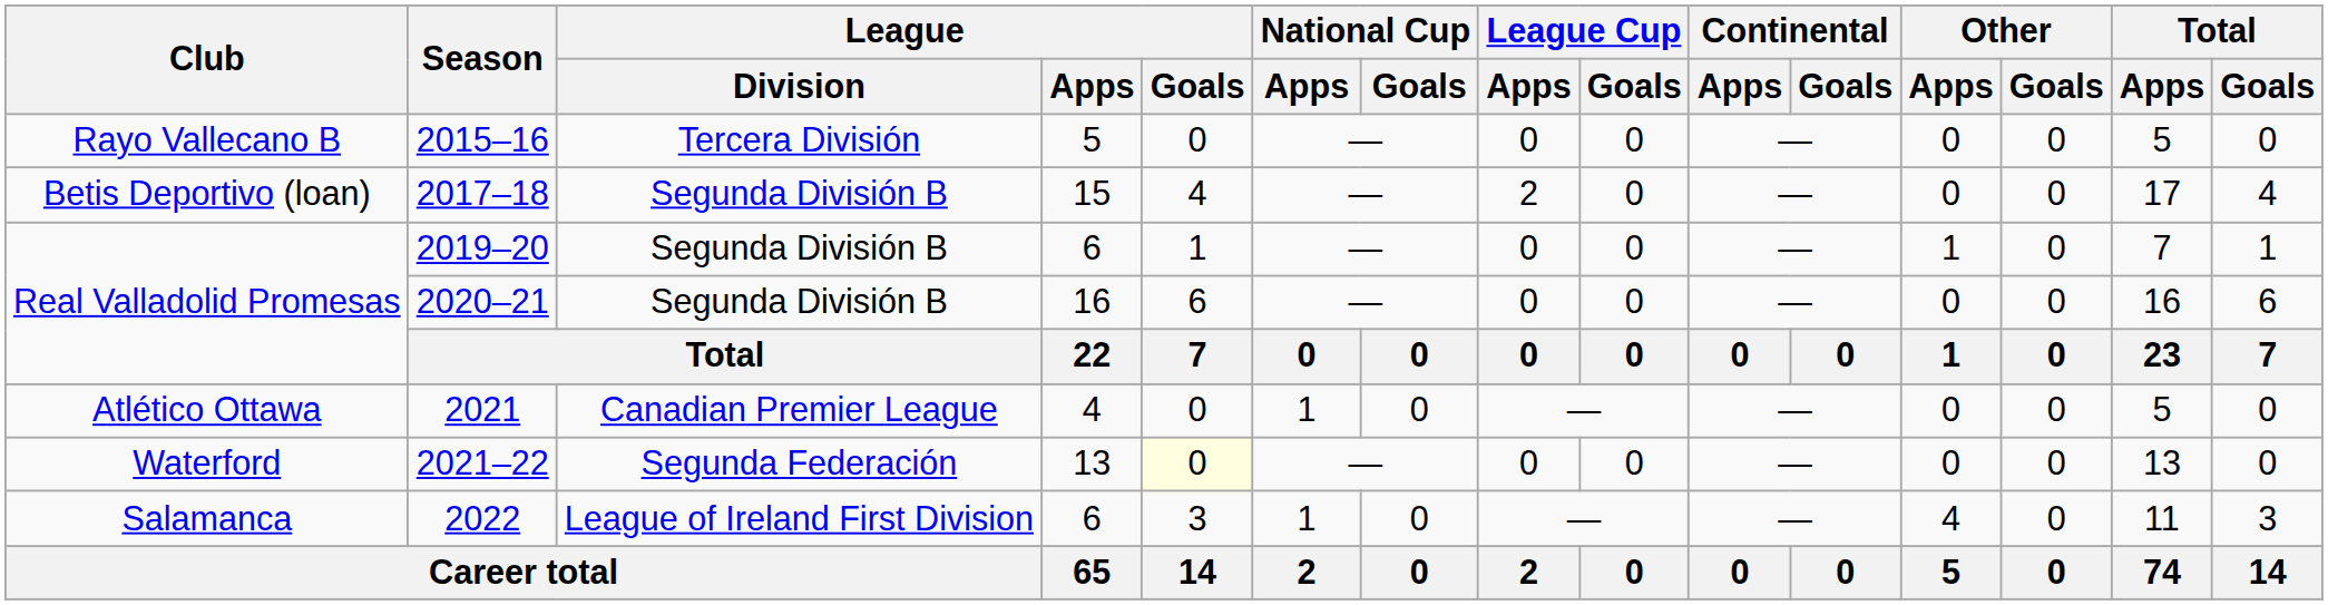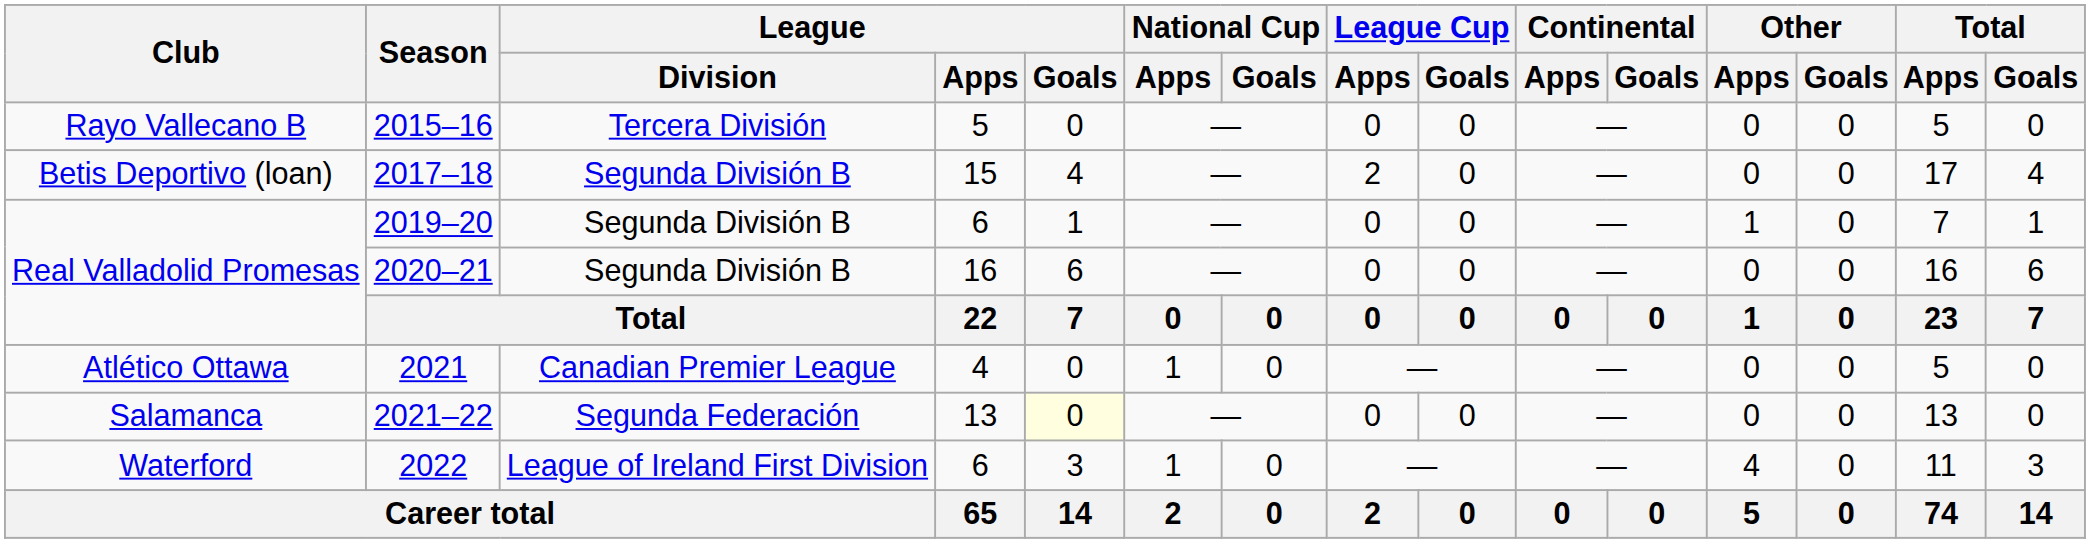2021–22 | Club: Waterford -> Salamanca
2022 | Club: Salamanca -> Waterford
